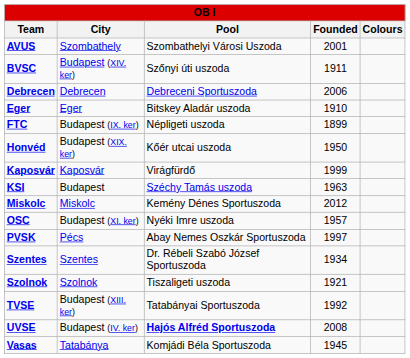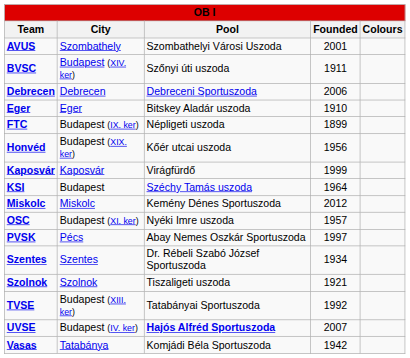Honvéd | Founded: 1950 -> 1956
KSI | Founded: 1963 -> 1964
UVSE | Founded: 2008 -> 2007
Vasas | Founded: 1945 -> 1942
